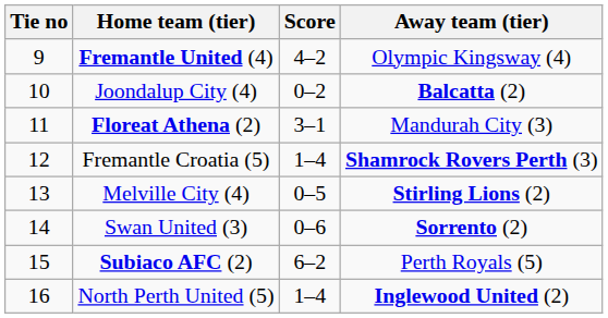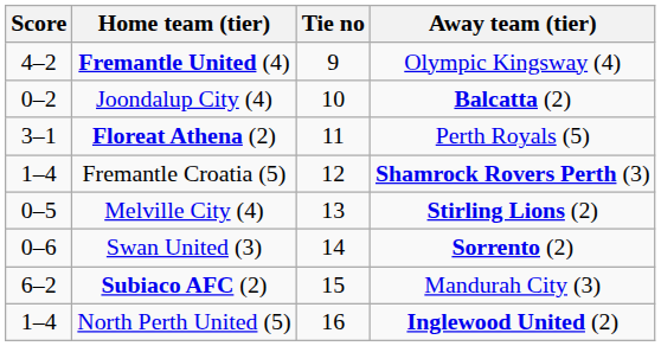columns swapped: Tie no <-> Score
Floreat Athena (2) | Away team (tier): Mandurah City (3) -> Perth Royals (5)
Subiaco AFC (2) | Away team (tier): Perth Royals (5) -> Mandurah City (3)
